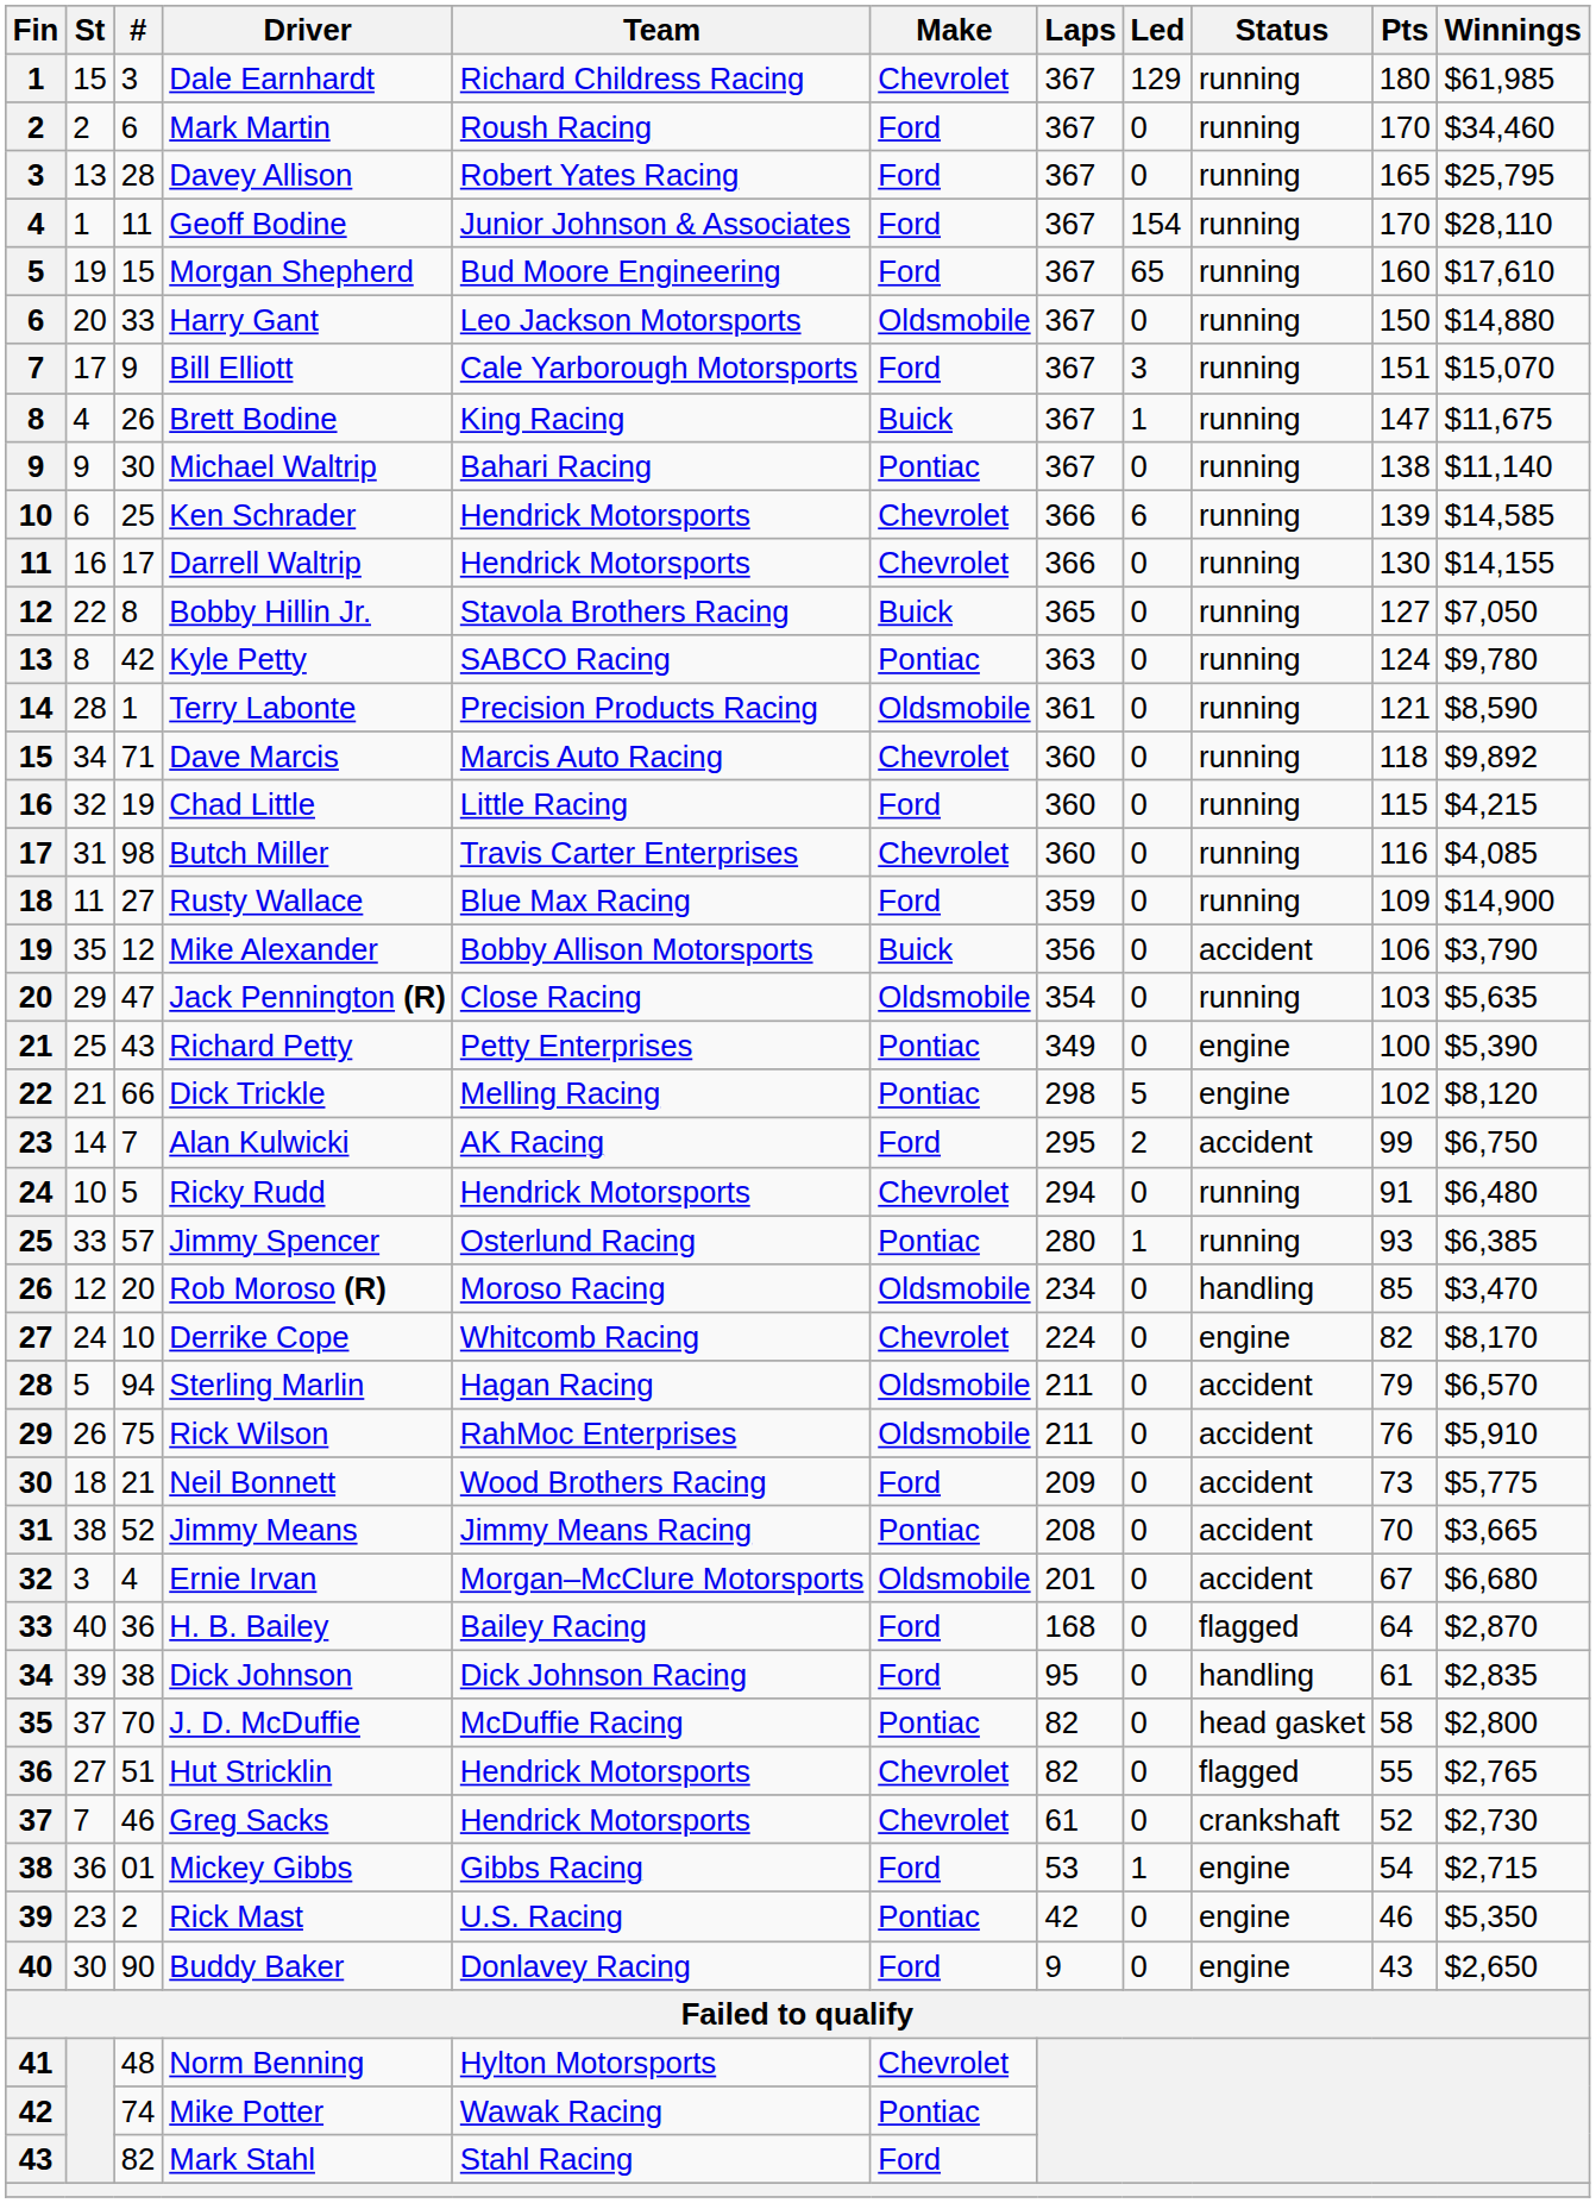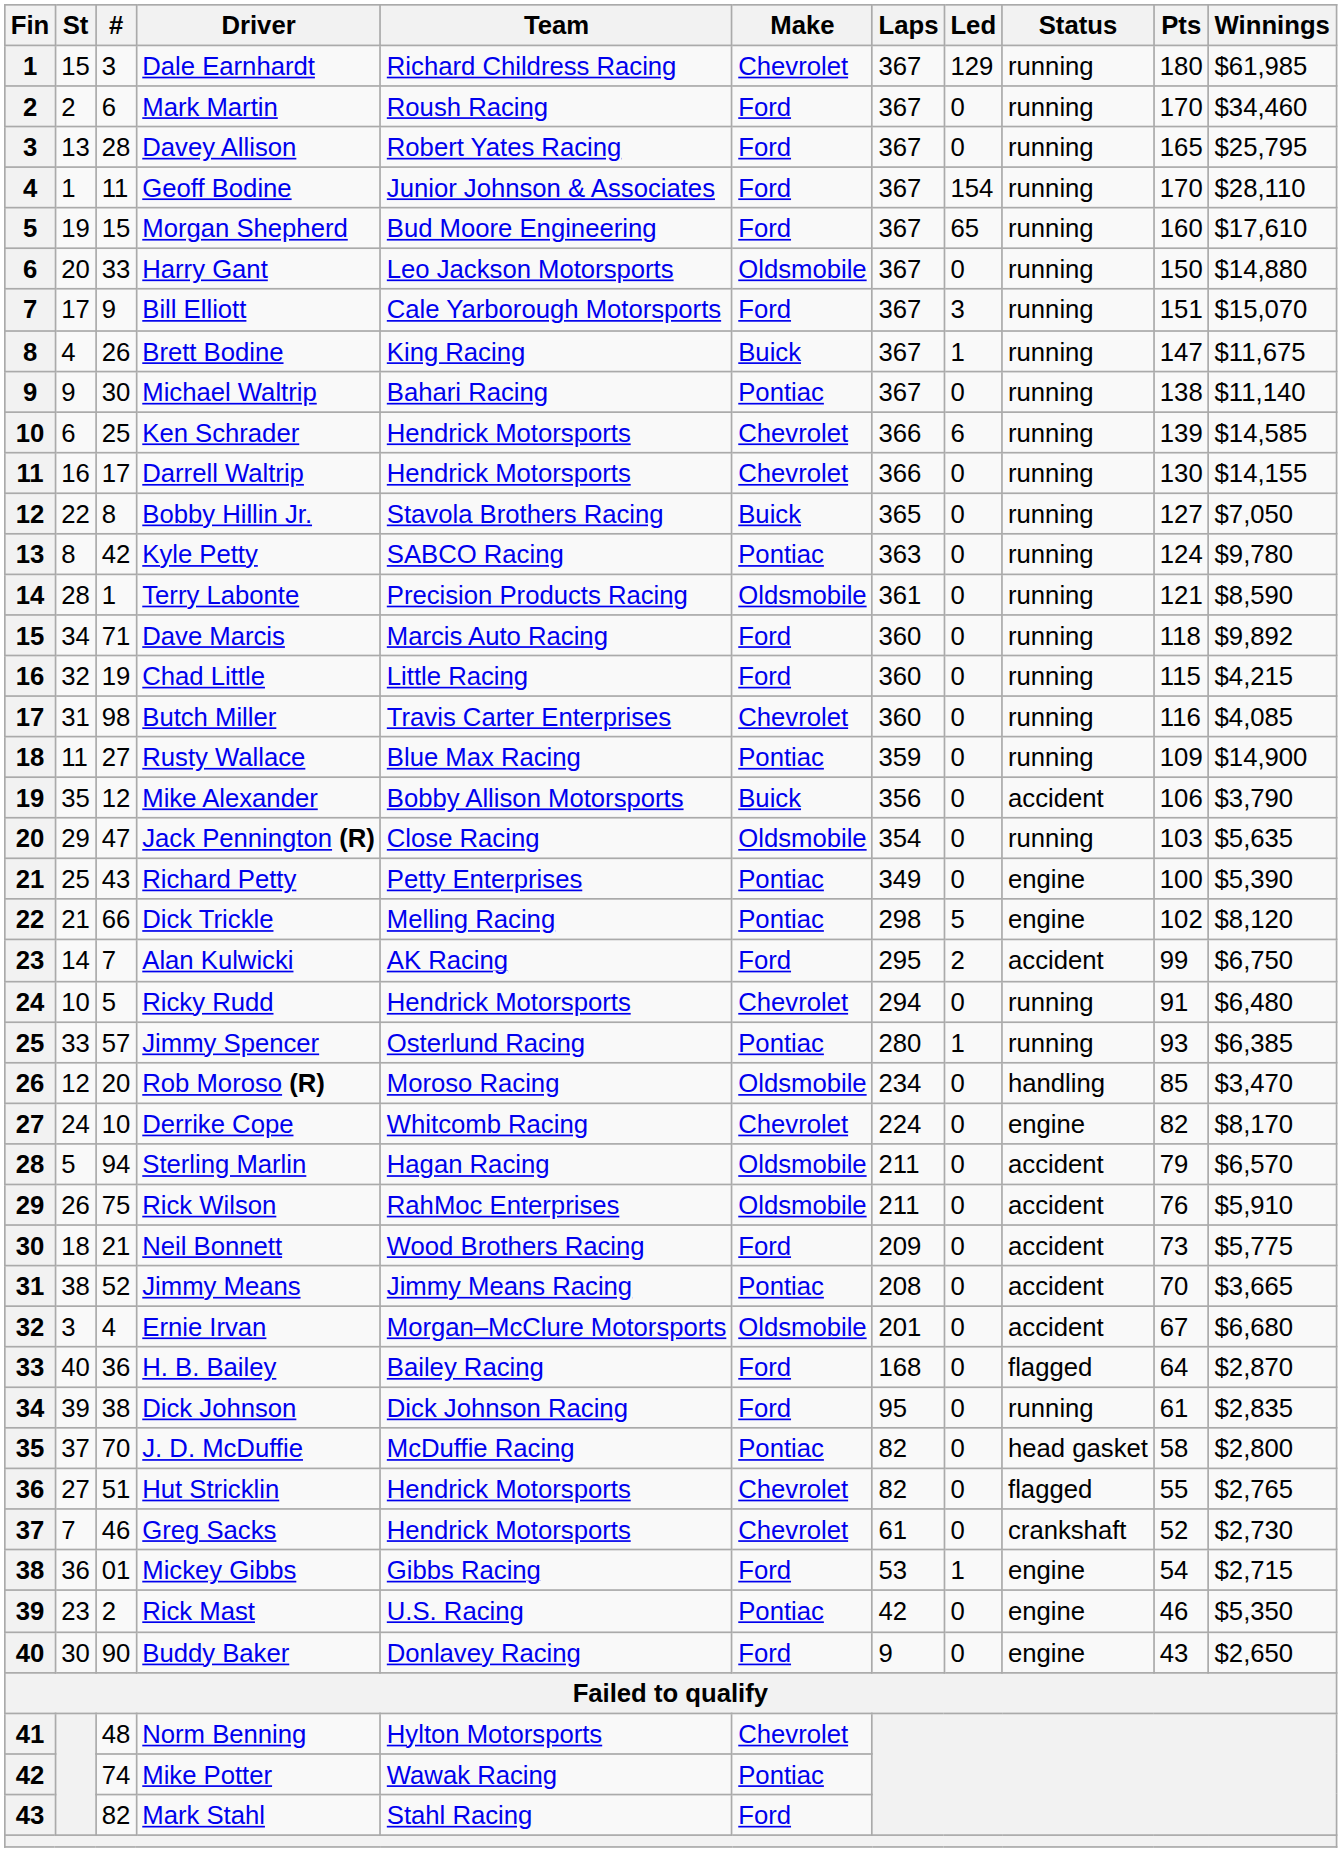Dave Marcis | Make: Chevrolet -> Ford
Rusty Wallace | Make: Ford -> Pontiac
Dick Johnson | Status: handling -> running
